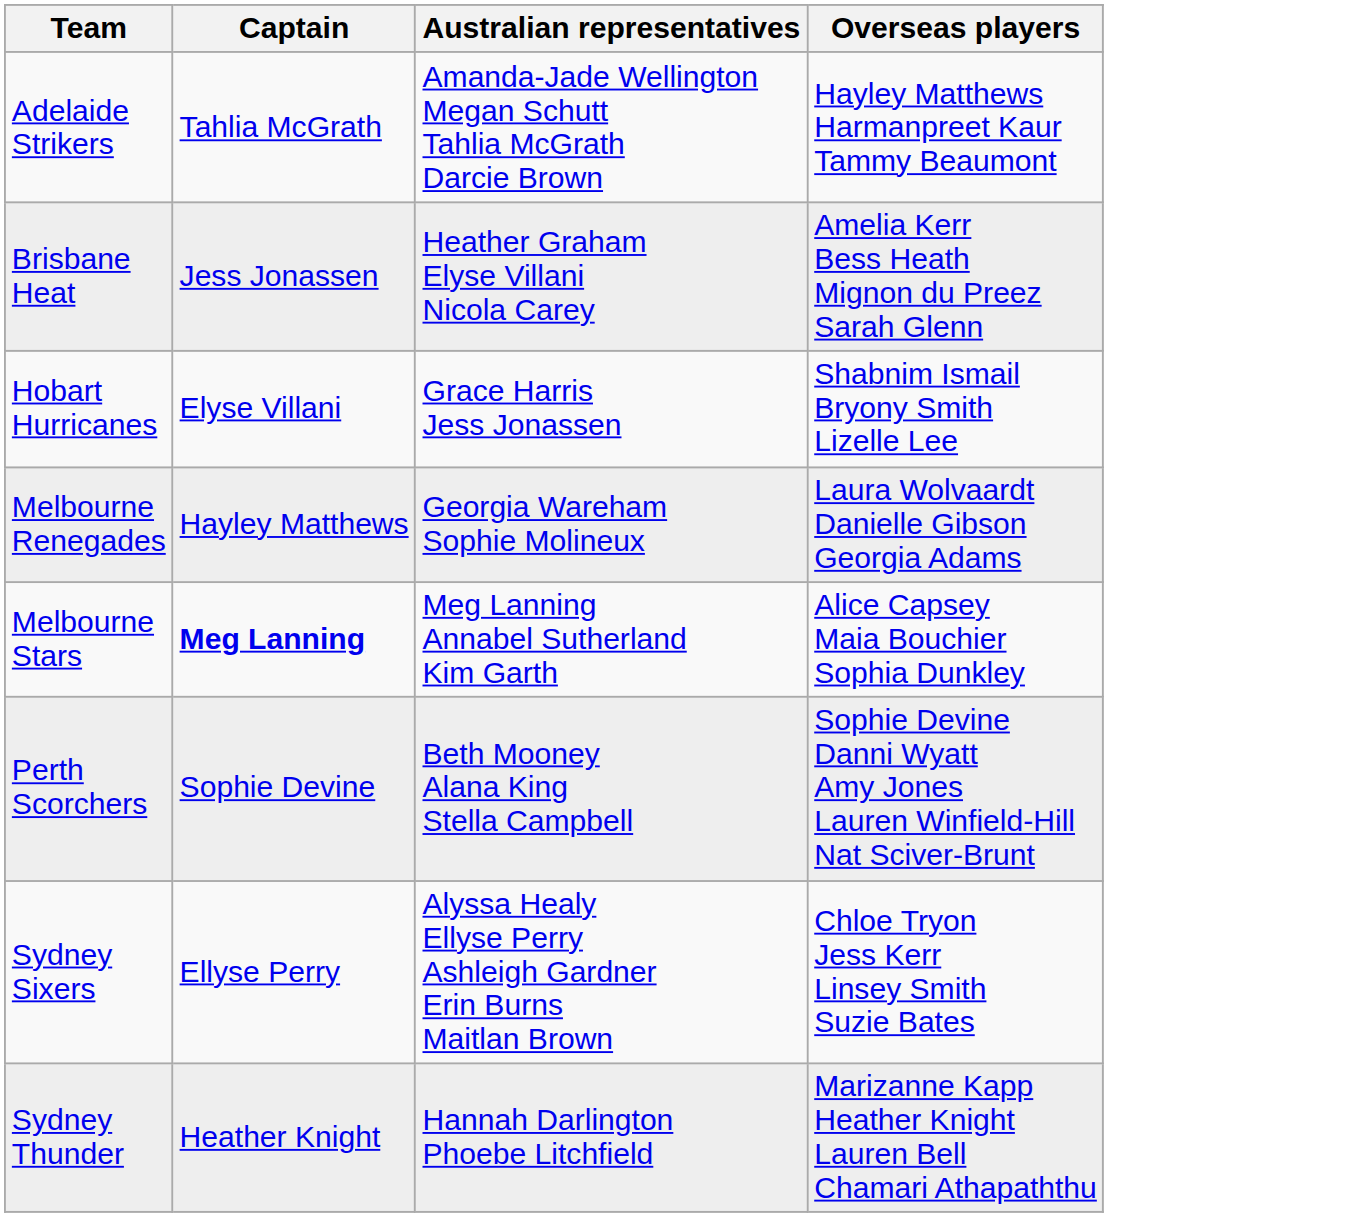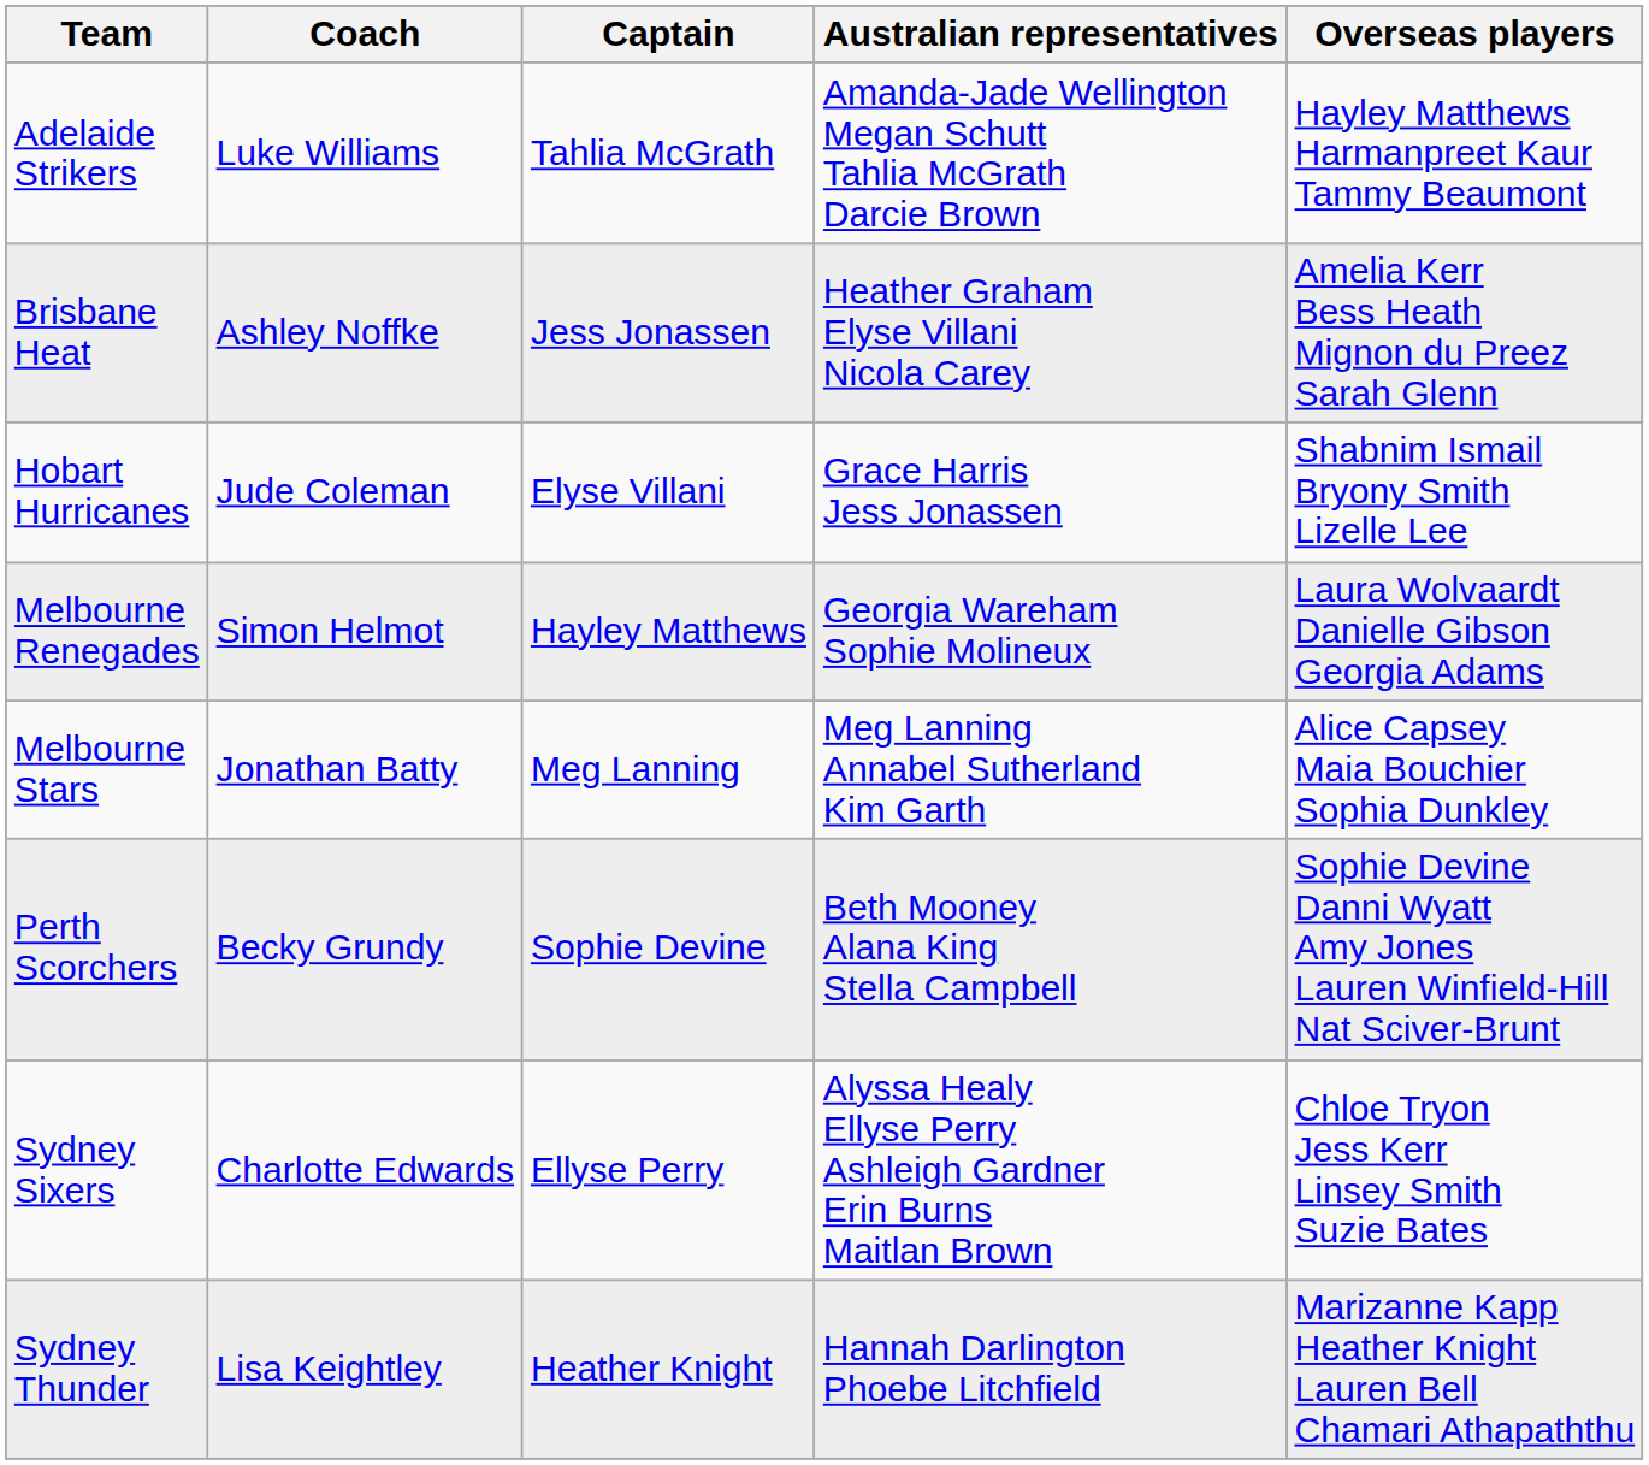+ column: Coach | Luke Williams | Ashley Noffke | Jude Coleman | Simon Helmot | Jonathan Batty | Becky Grundy | Charlotte Edwards | Lisa Keightley
Melbourne Stars | Captain: bold -> normal
